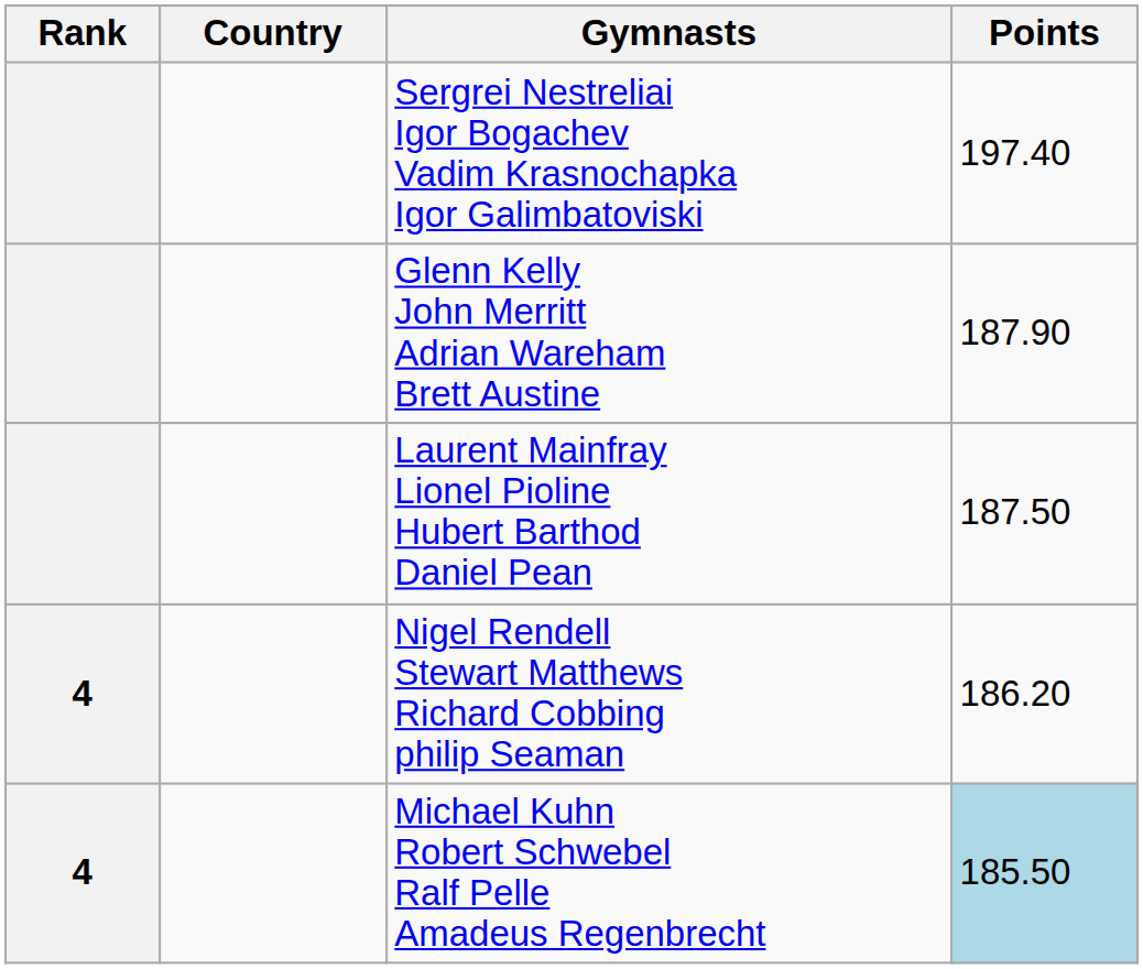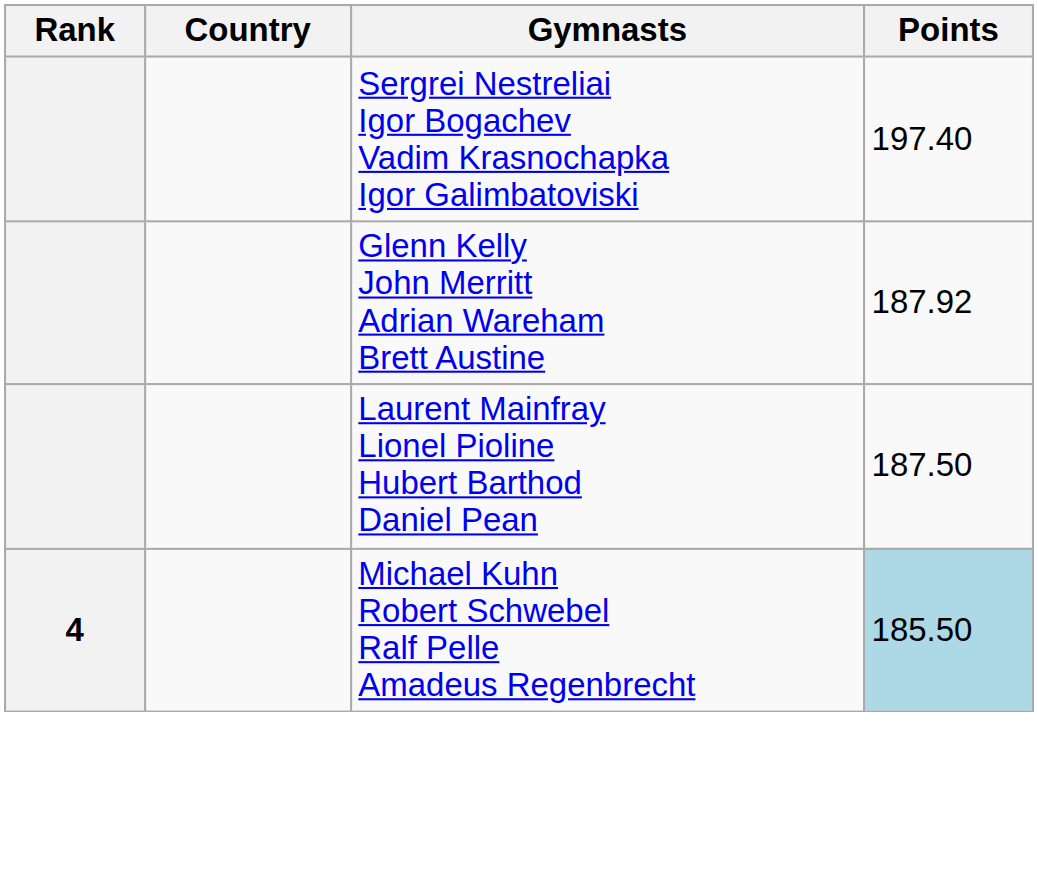Glenn Kelly John Merritt Adrian Wareham Brett Austine | Points: 187.90 -> 187.92
- row: 4 | Nigel Rendell Stewart Matthews Richard Cobbing philip Seaman | 186.20
